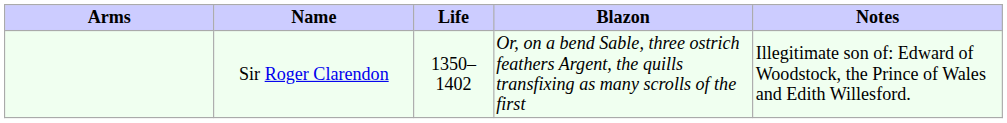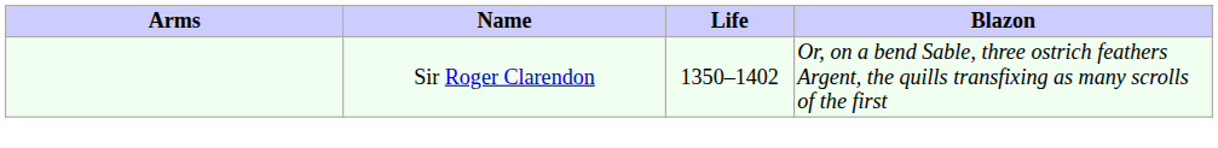- column: Notes | Illegitimate son of: Edward of Woodstock, the Prince of Wales and Edith Willesford.
